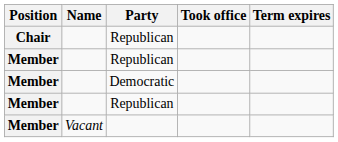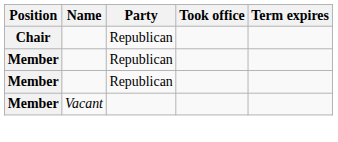- row: Member | Democratic
